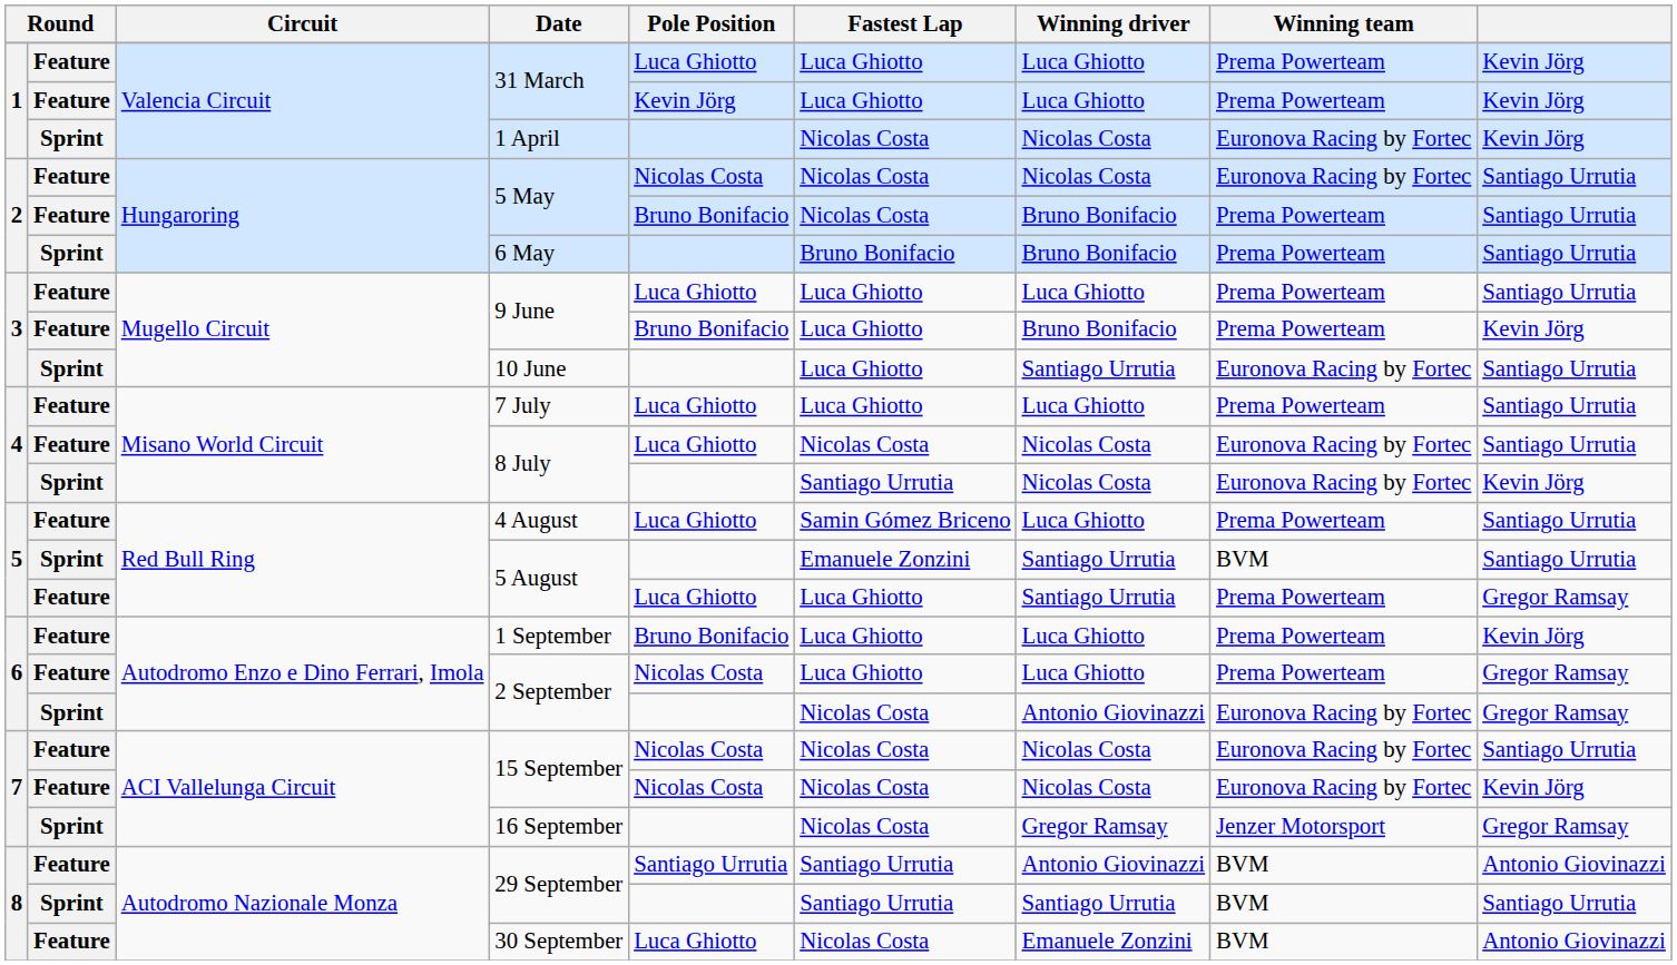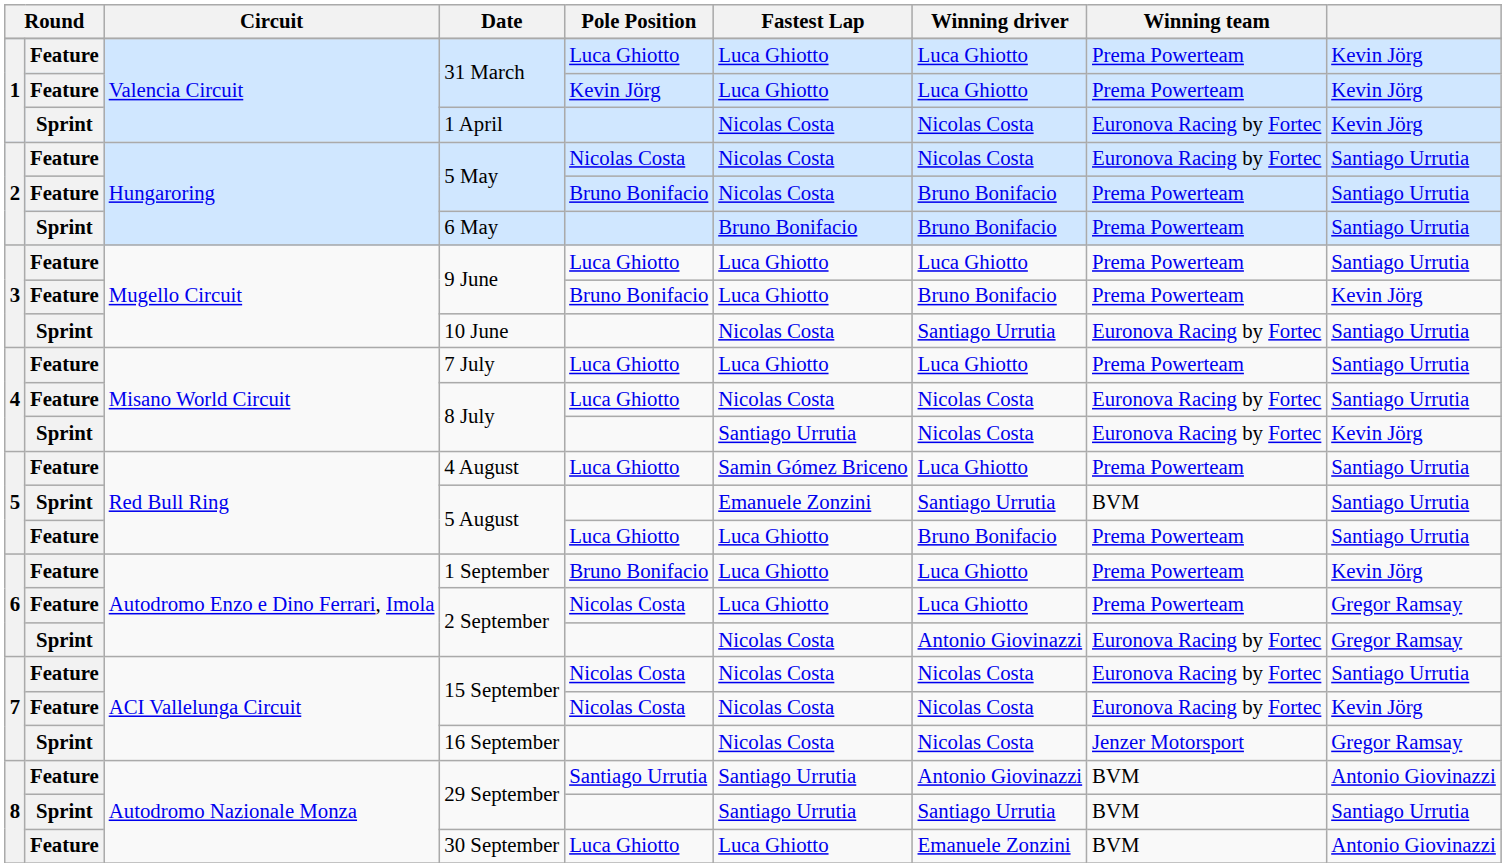10 June | Fastest Lap: Luca Ghiotto -> Nicolas Costa
Feature / 5 August | Winning driver: Santiago Urrutia -> Bruno Bonifacio
Feature / 5 August | column 9: Gregor Ramsay -> Santiago Urrutia
16 September | Winning driver: Gregor Ramsay -> Nicolas Costa
30 September | Fastest Lap: Nicolas Costa -> Luca Ghiotto
